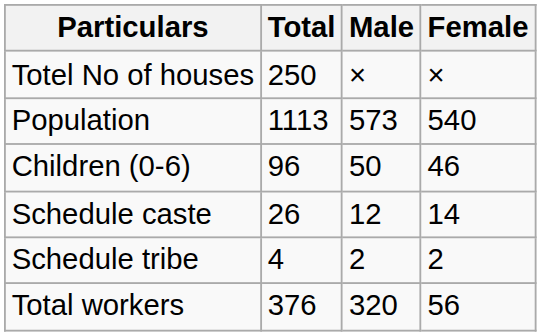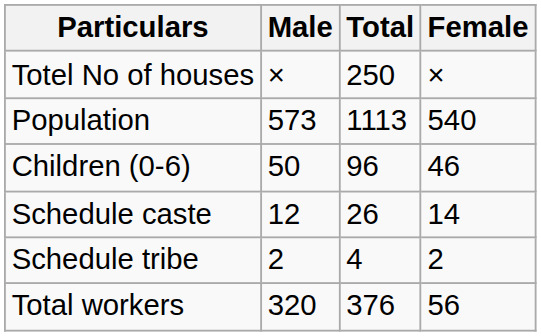columns swapped: Total <-> Male
